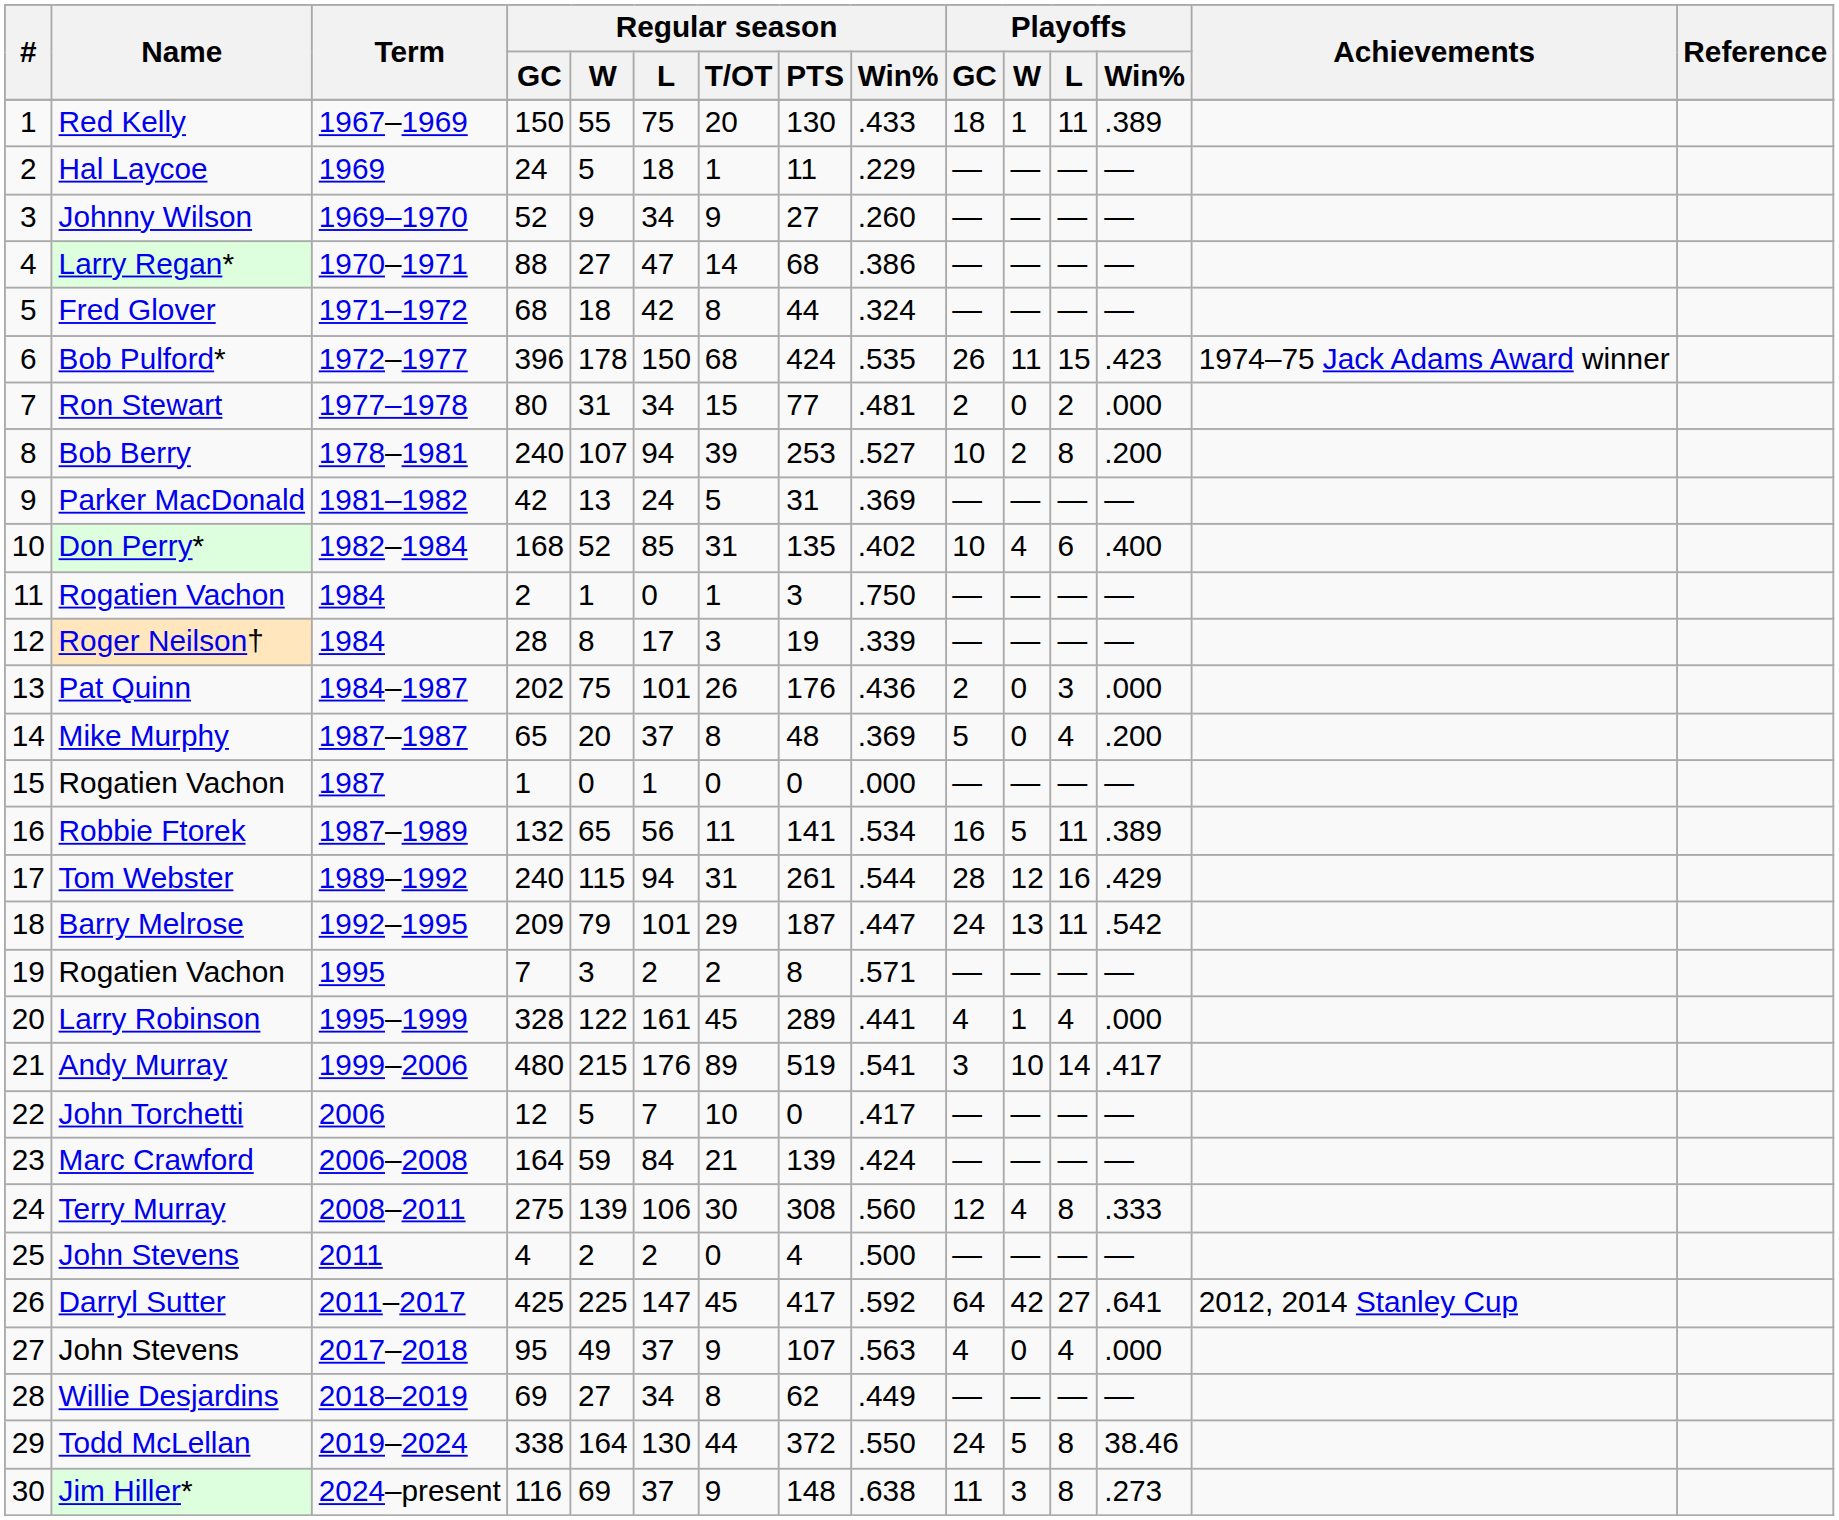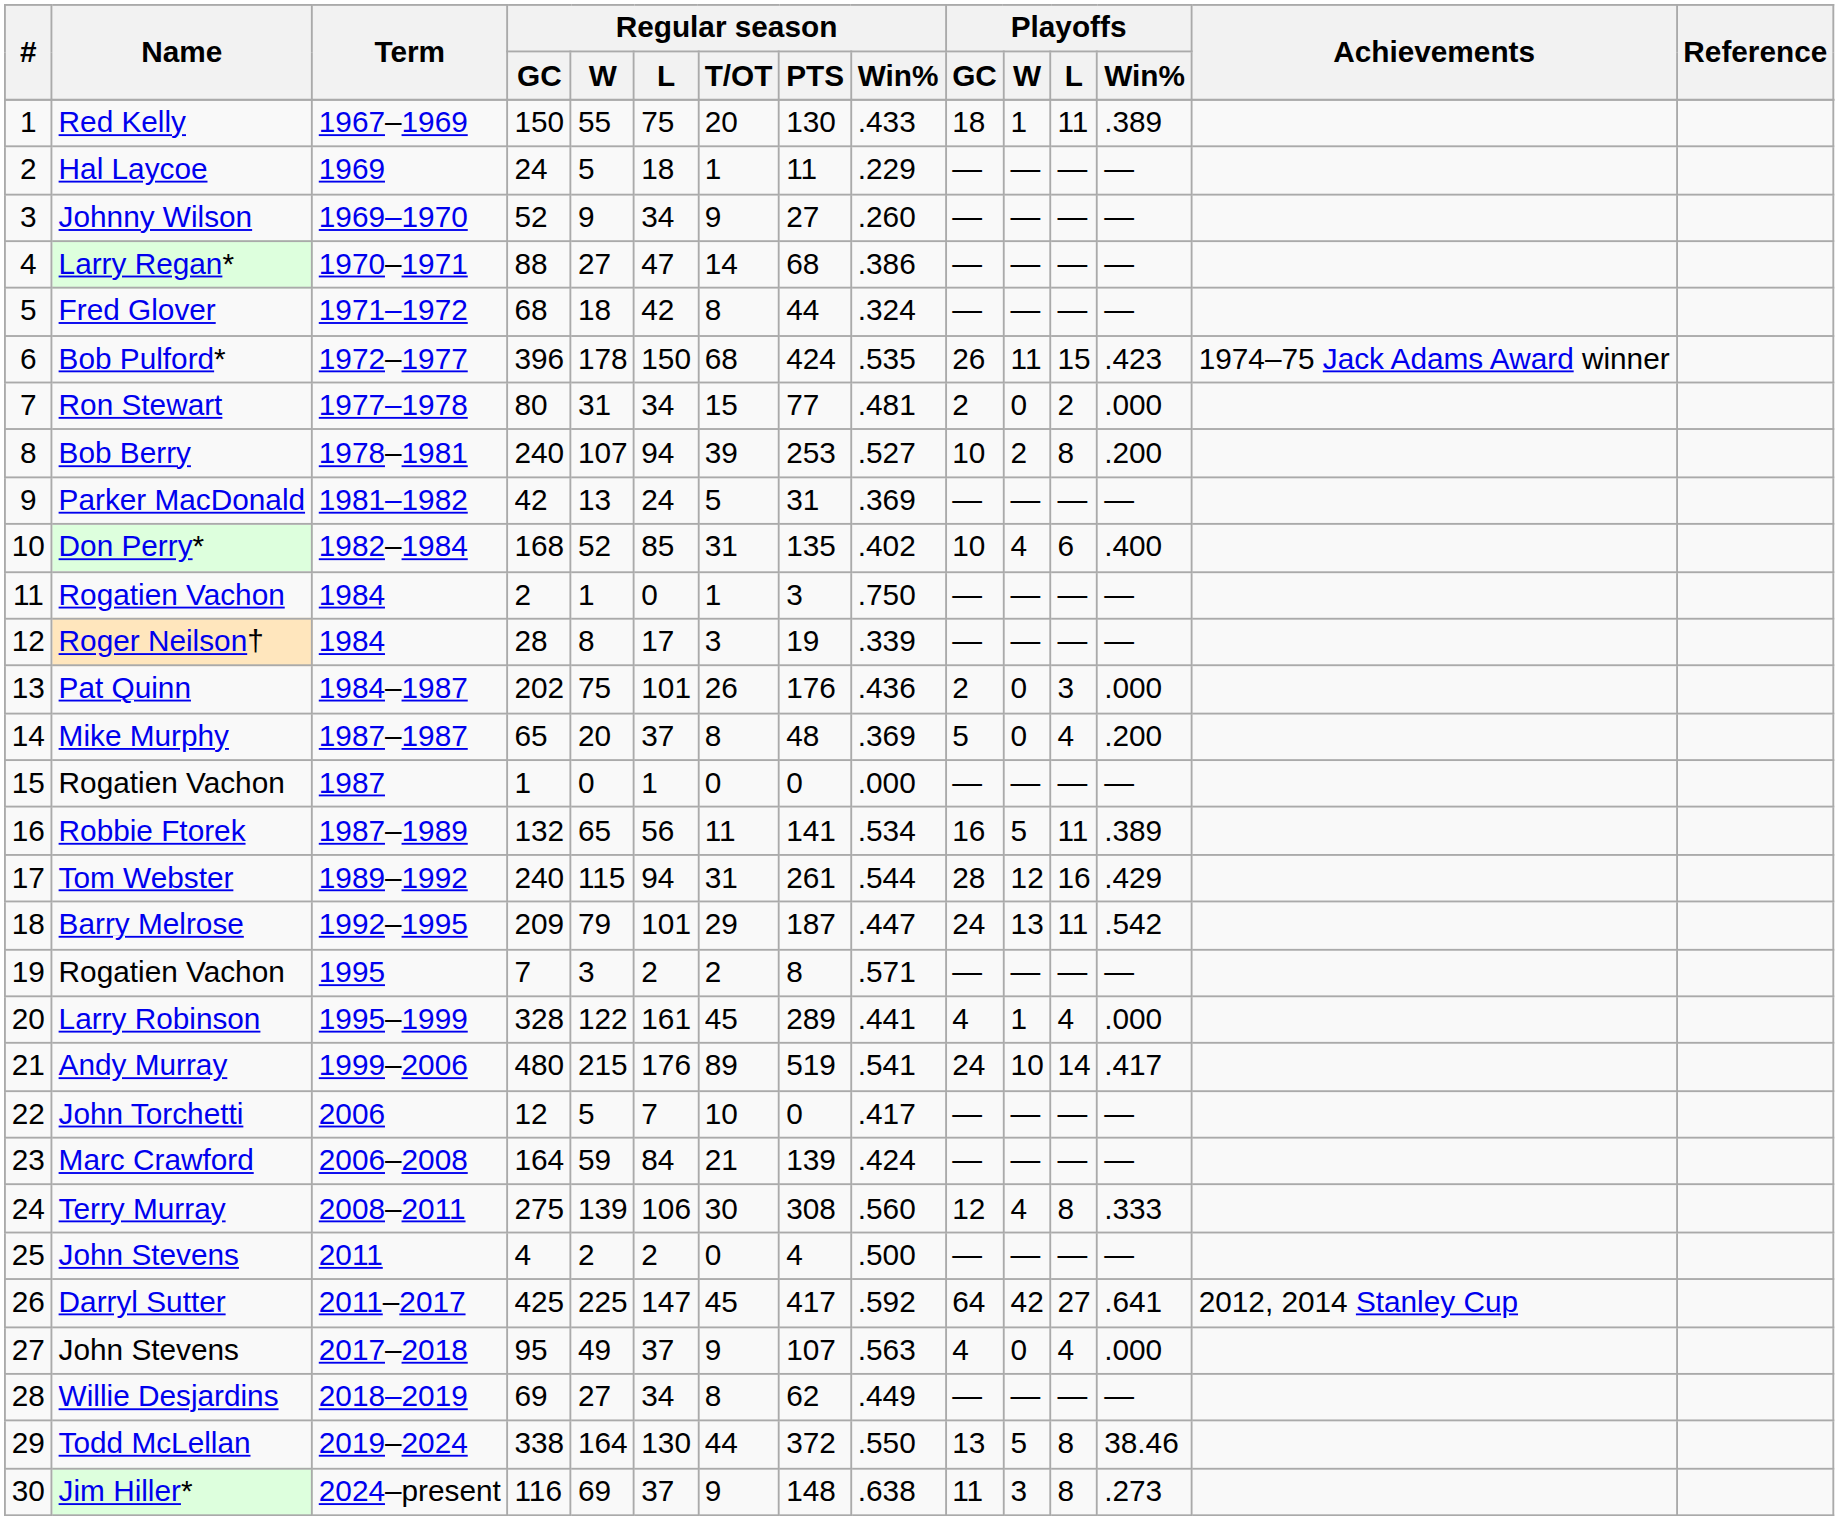Andy Murray | Playoffs / GC: 3 -> 24
Todd McLellan | Playoffs / GC: 24 -> 13
